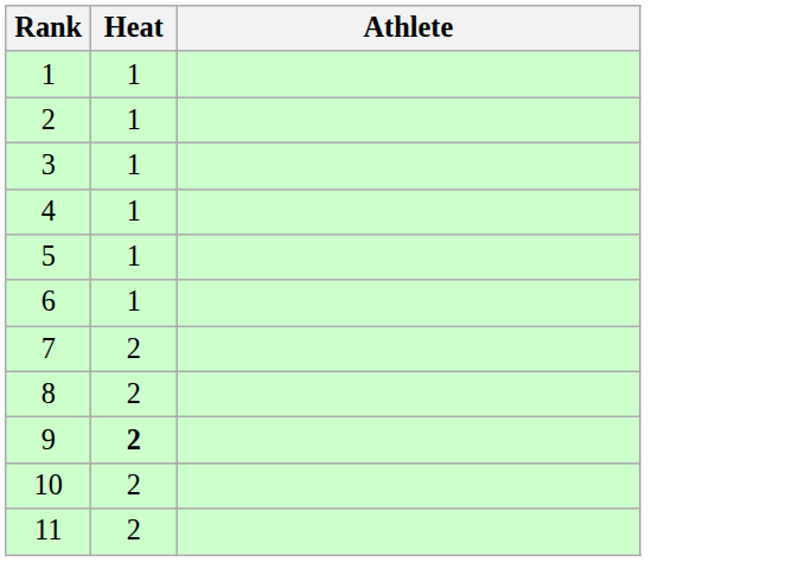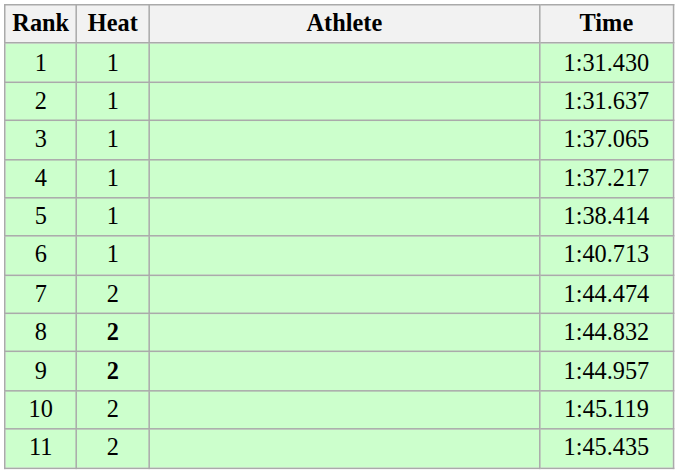+ column: Time | 1:31.430 | 1:31.637 | 1:37.065 | 1:37.217 | 1:38.414 | 1:40.713 | 1:44.474 | 1:44.832 | 1:44.957 | 1:45.119 | 1:45.435
8 | Heat: normal -> bold
